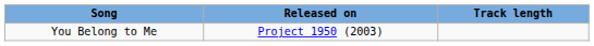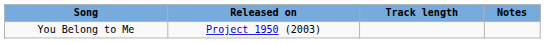+ column: Notes
